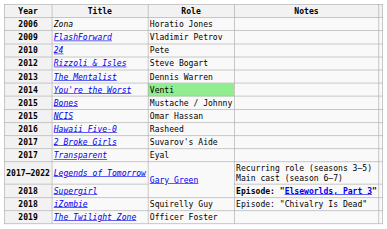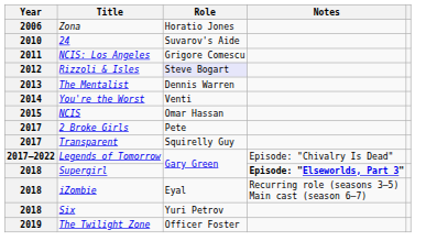- row: 2009 | FlashForward | Vladimir Petrov
24 | Role: Pete -> Suvarov's Aide
+ row: 2011 | NCIS: Los Angeles | Grigore Comescu
Rizzoli & Isles | Role: no background -> lavender background
You're the Worst | Role: lightgreen background -> no background
- row: 2015 | Bones | Mustache / Johnny
- row: 2016 | Hawaii Five-0 | Rasheed
2 Broke Girls | Role: Suvarov's Aide -> Pete
Transparent | Role: Eyal -> Squirelly Guy
Legends of Tomorrow | Notes: Recurring role (seasons 3–5) Main cast (season 6–7) -> Episode: "Chivalry Is Dead"
iZombie | Role: Squirelly Guy -> Eyal
iZombie | Notes: Episode: "Chivalry Is Dead" -> Recurring role (seasons 3–5) Main cast (season 6–7)
+ row: 2018 | Six | Yuri Petrov
